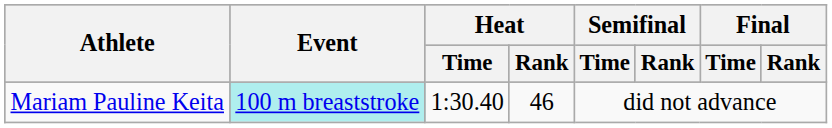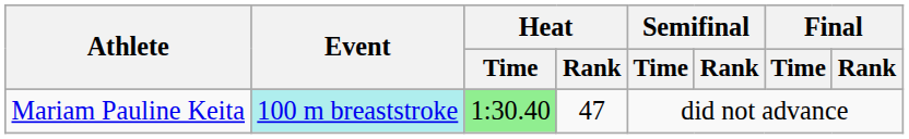Mariam Pauline Keita | Heat / Time: no background -> lightgreen background
Mariam Pauline Keita | Heat / Rank: 46 -> 47
